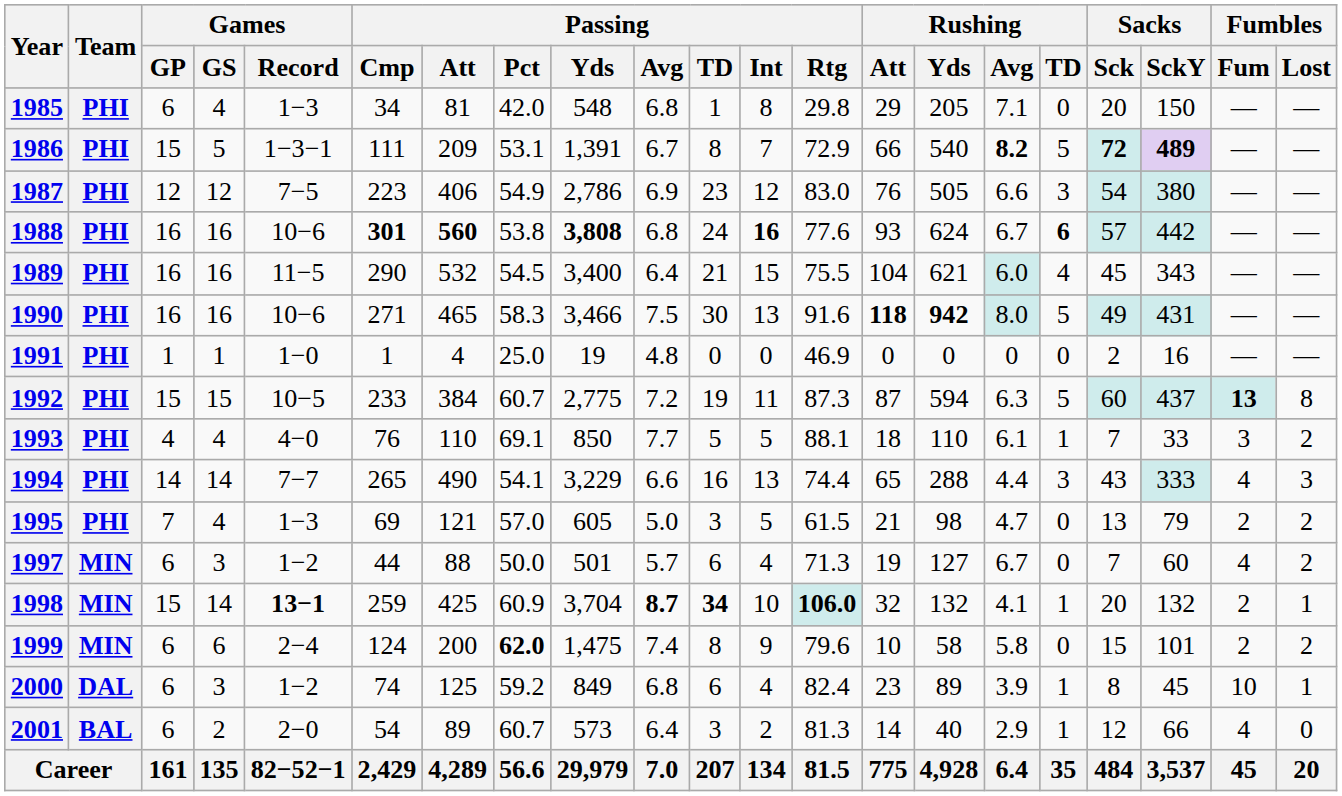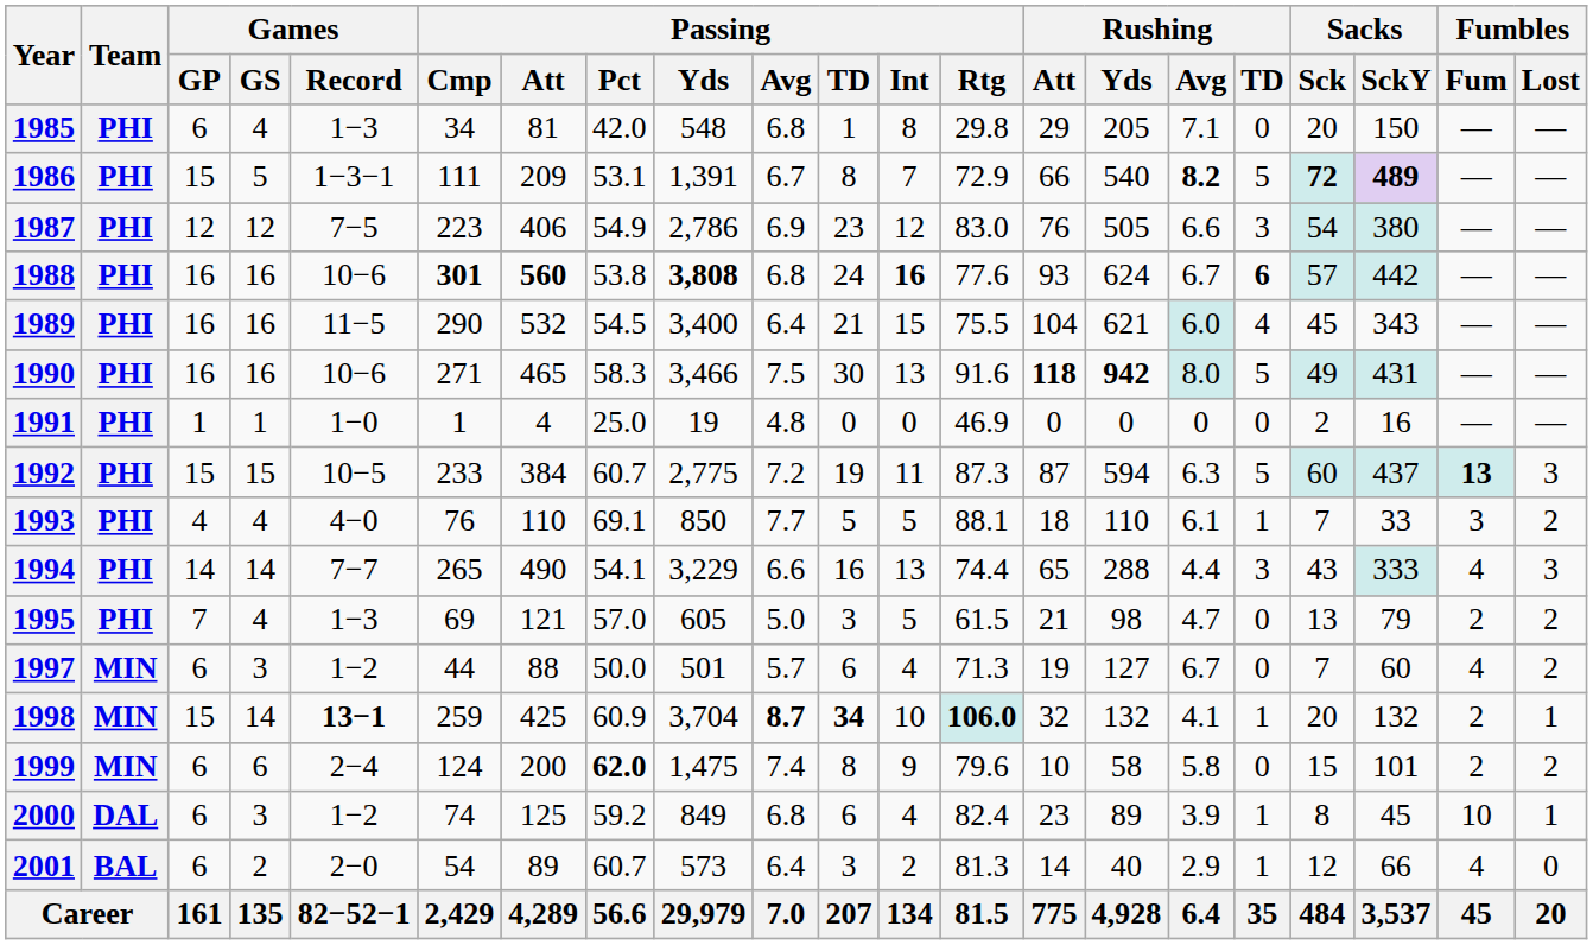1992 | Fumbles / Lost: 8 -> 3
